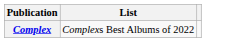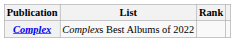+ column: Rank
